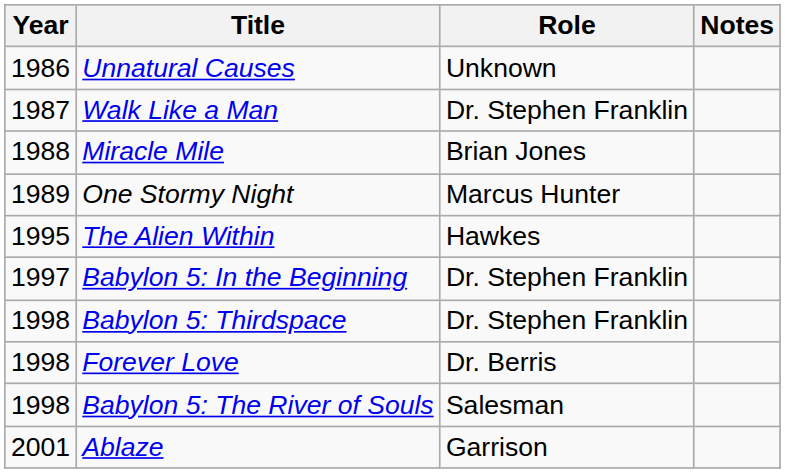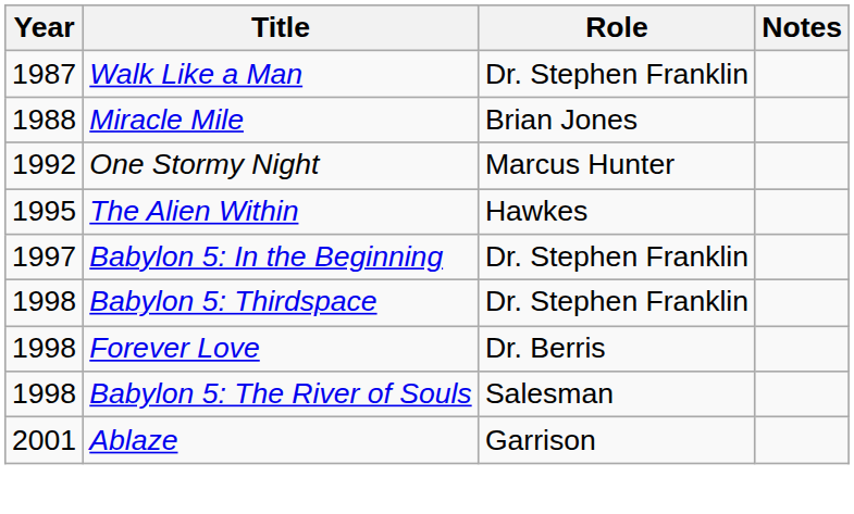- row: 1986 | Unnatural Causes | Unknown
One Stormy Night | Year: 1989 -> 1992
